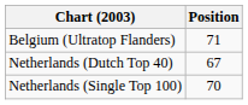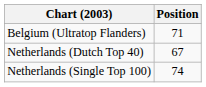Netherlands (Single Top 100) | Position: 70 -> 74
